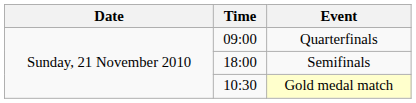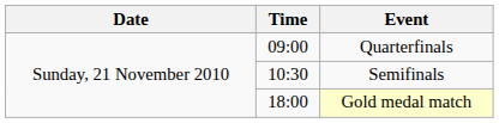Semifinals | Time: 18:00 -> 10:30
Gold medal match | Time: 10:30 -> 18:00
